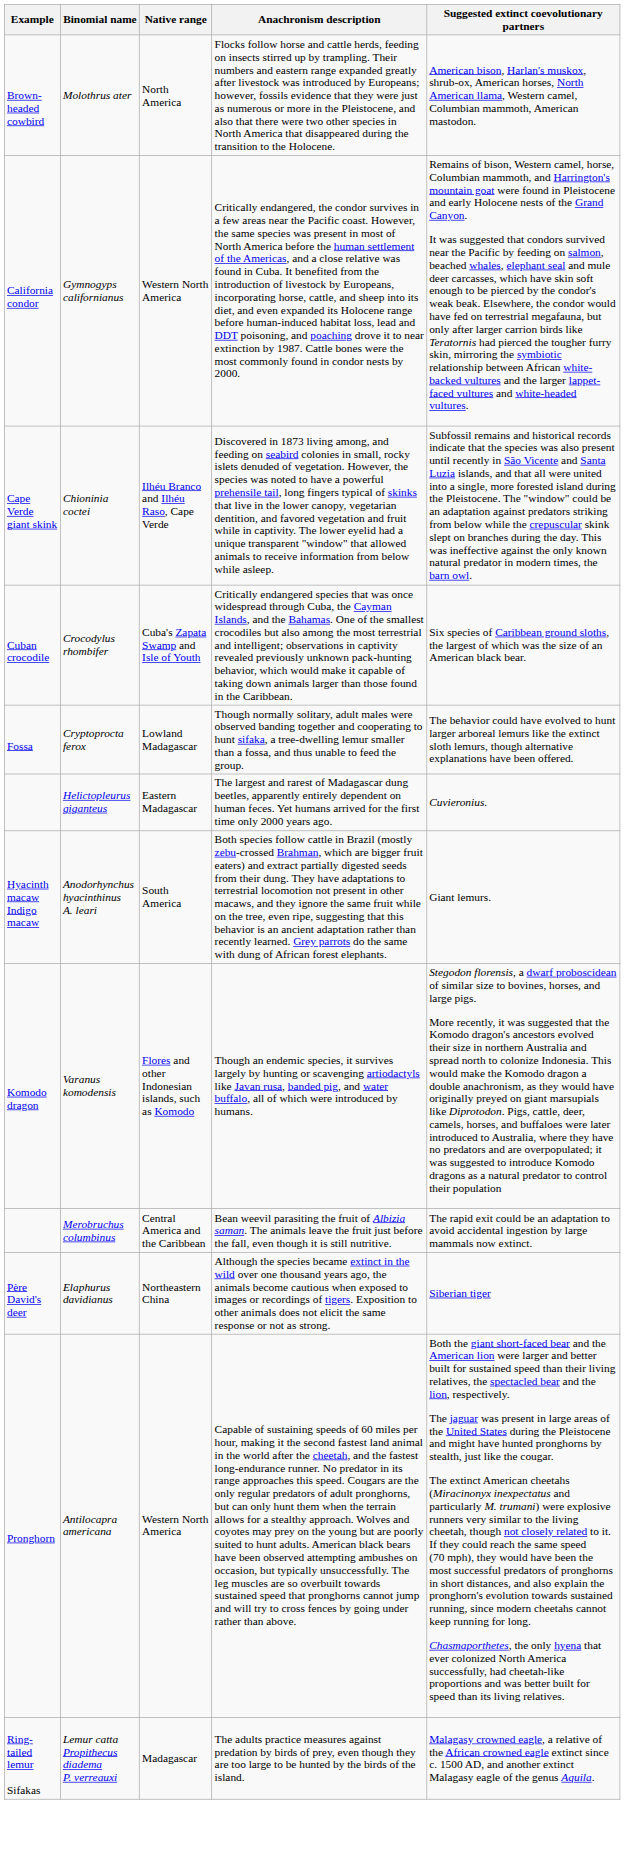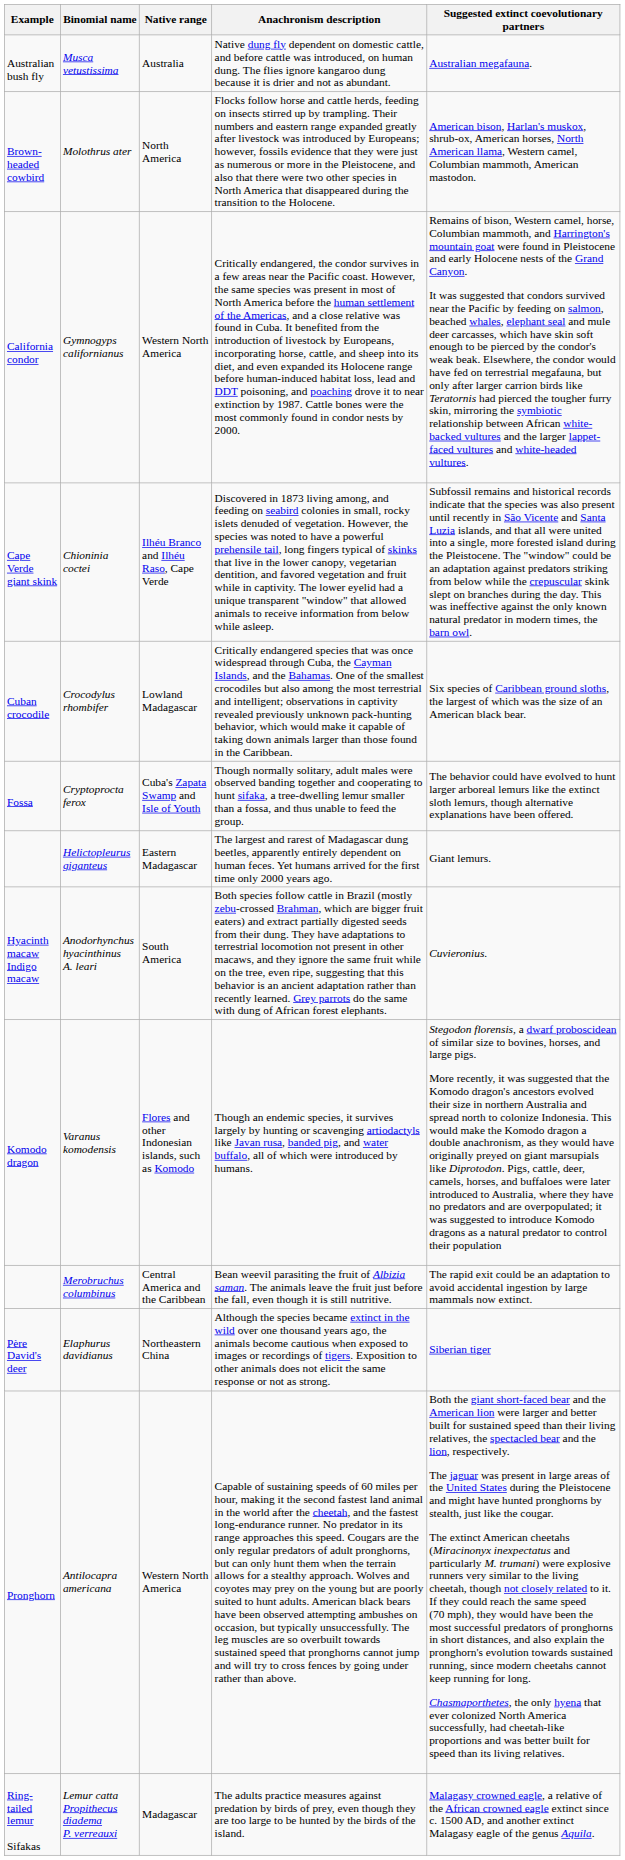+ row: Australian bush fly | Musca vetustissima | Australia | Native dung fly dependent on domestic cattle, and before cattle was introduced, on human dung. The flies ignore kangaroo dung because it is drier and not as abundant. | Australian megafauna.
Crocodylus rhombifer | Native range: Cuba's Zapata Swamp and Isle of Youth -> Lowland Madagascar
Cryptoprocta ferox | Native range: Lowland Madagascar -> Cuba's Zapata Swamp and Isle of Youth
Helictopleurus giganteus | Suggested extinct coevolutionary partners: Cuvieronius. -> Giant lemurs.
Anodorhynchus hyacinthinus A. leari | Suggested extinct coevolutionary partners: Giant lemurs. -> Cuvieronius.
